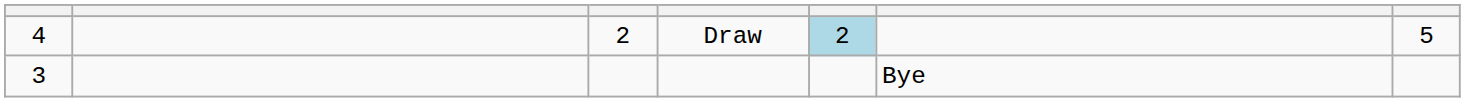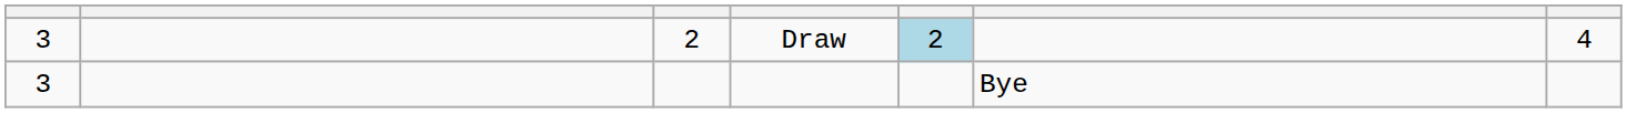Draw | column 1: 4 -> 3
Draw | column 7: 5 -> 4
